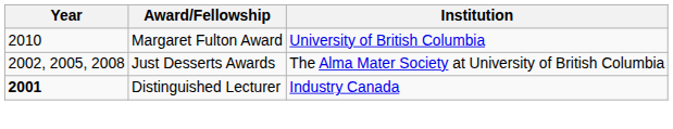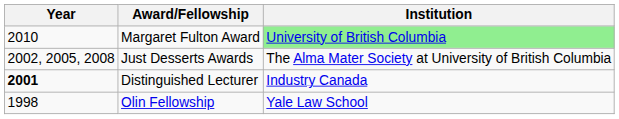Margaret Fulton Award | Institution: no background -> lightgreen background
+ row: 1998 | Olin Fellowship | Yale Law School
